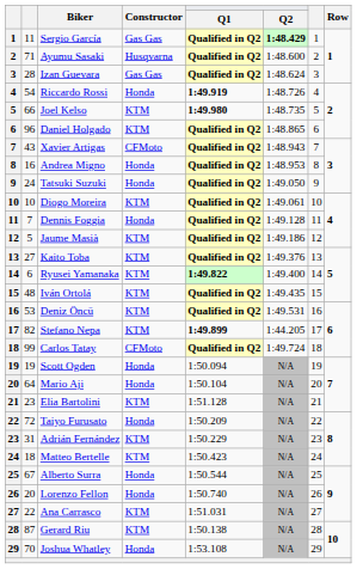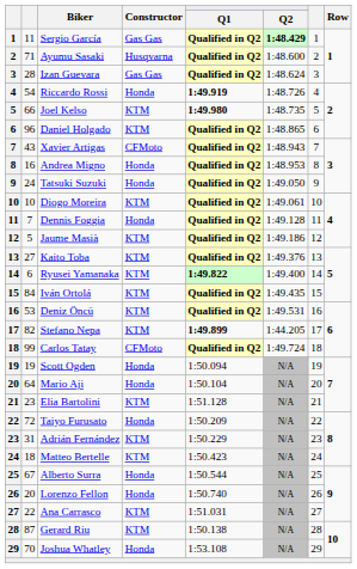Iván Ortolá | column 2: 48 -> 84
